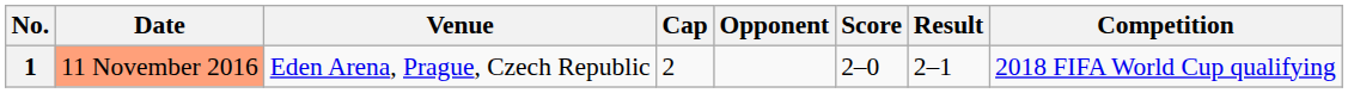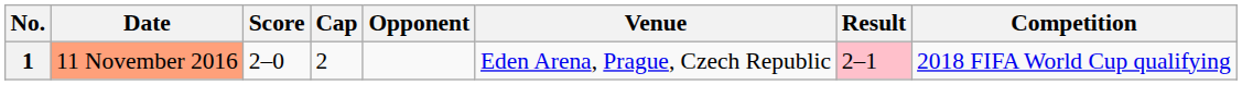columns swapped: Venue <-> Score
1 | Result: no background -> pink background
